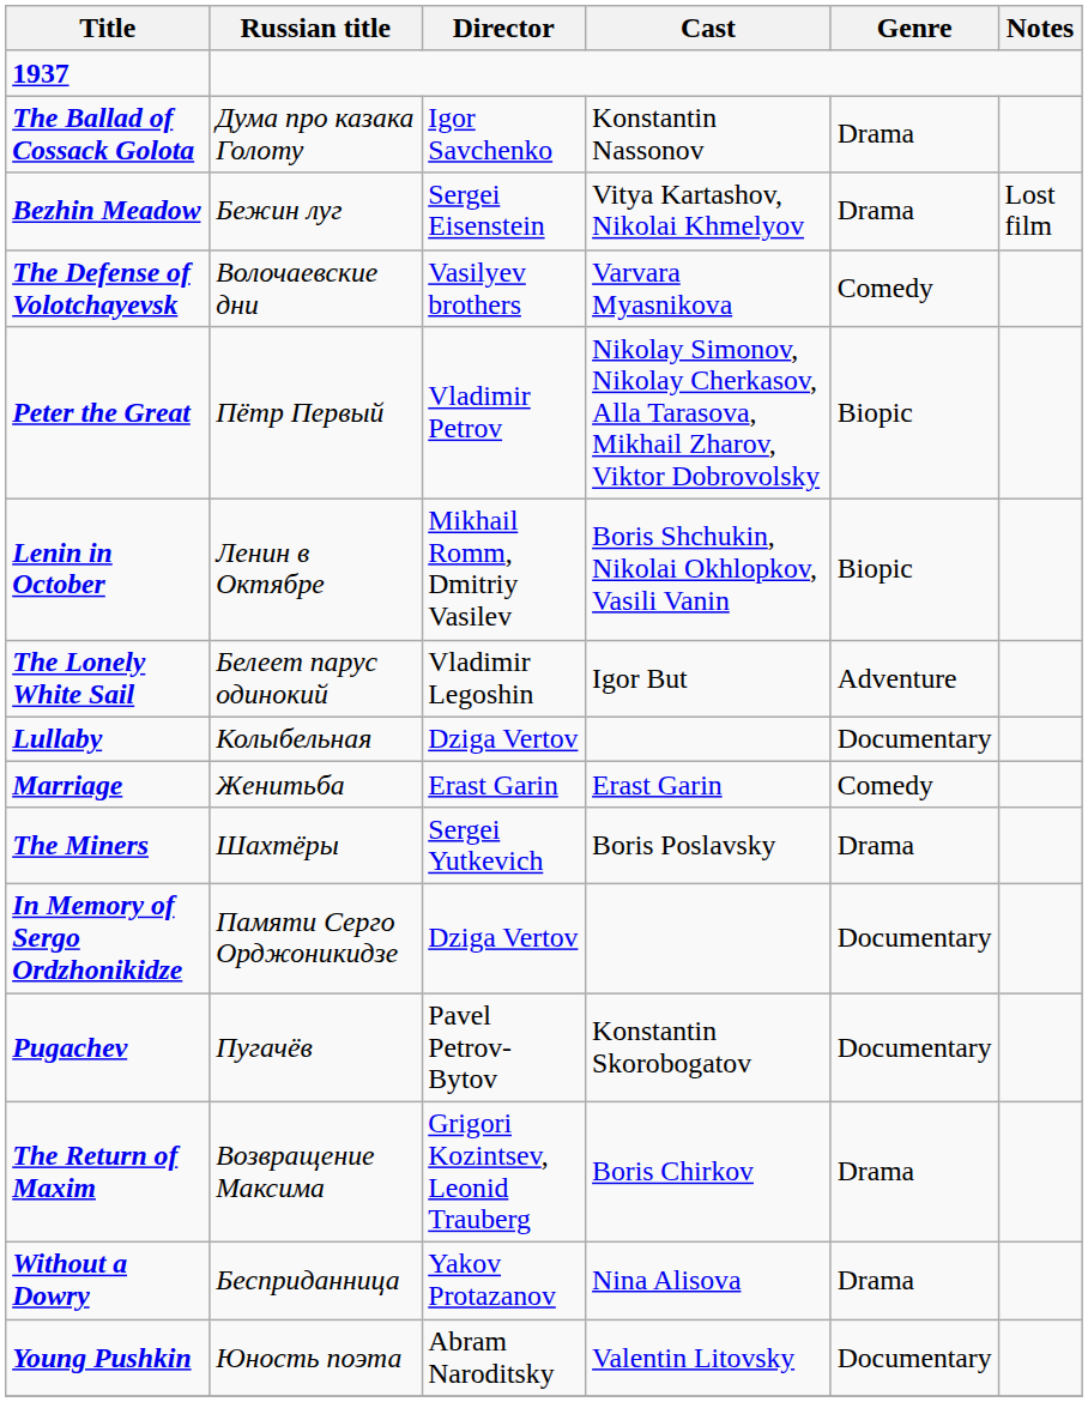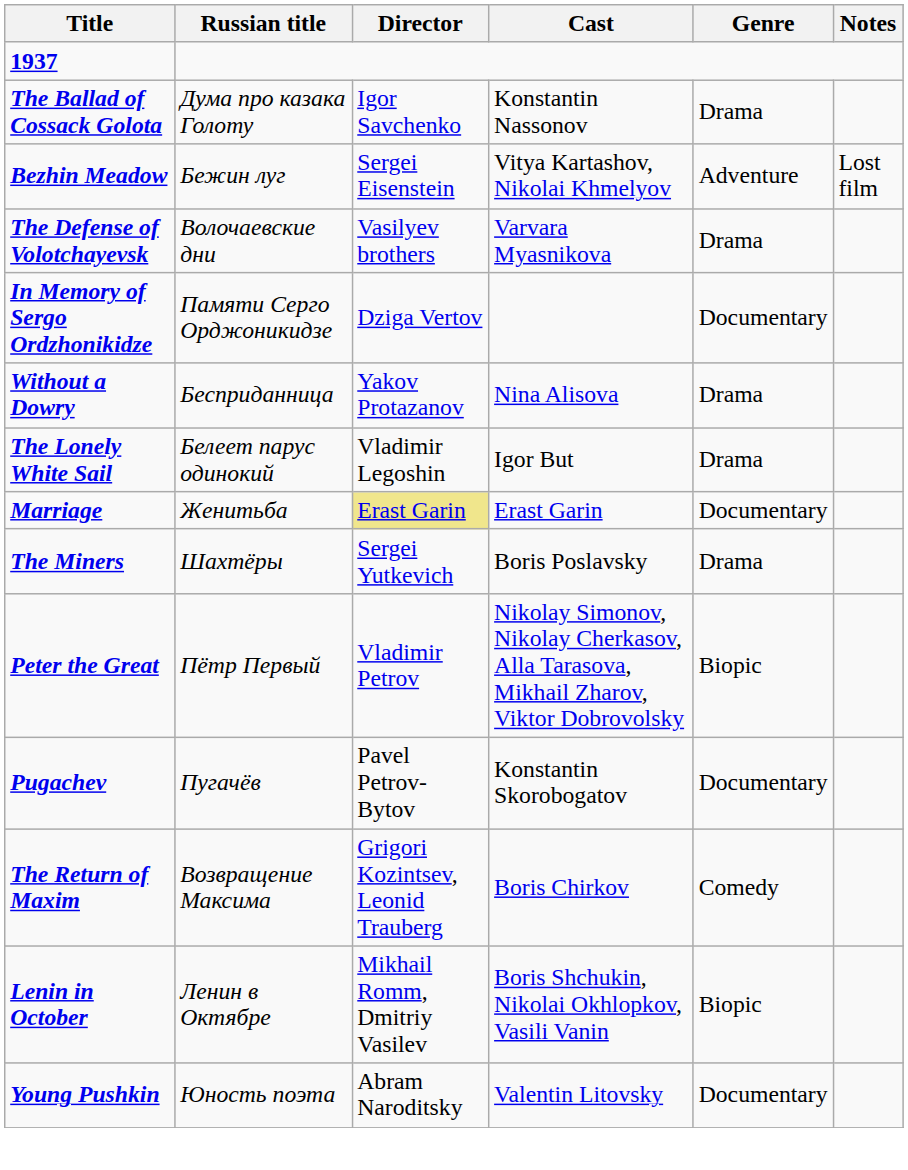Bezhin Meadow | Genre: Drama -> Adventure
The Defense of Volotchayevsk | Genre: Comedy -> Drama
rows swapped: In Memory of Sergo Ordzhonikidze <-> Peter the Great
rows swapped: Lenin in October <-> Without a Dowry
The Lonely White Sail | Genre: Adventure -> Drama
- row: Lullaby | Колыбельная | Dziga Vertov | Documentary
Marriage | Director: no background -> khaki background
Marriage | Genre: Comedy -> Documentary
The Return of Maxim | Genre: Drama -> Comedy
